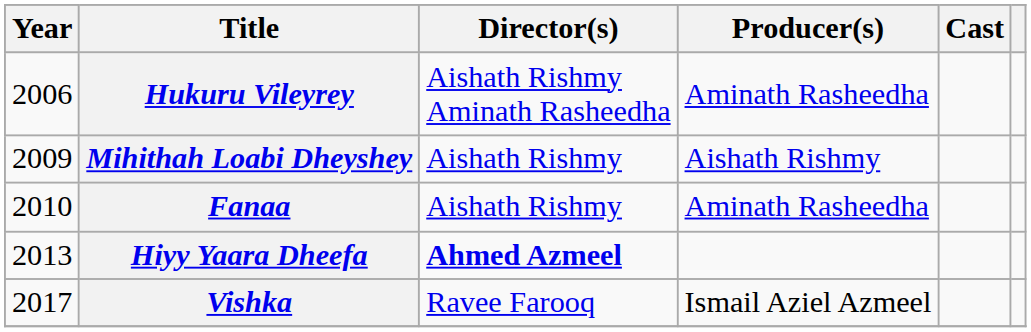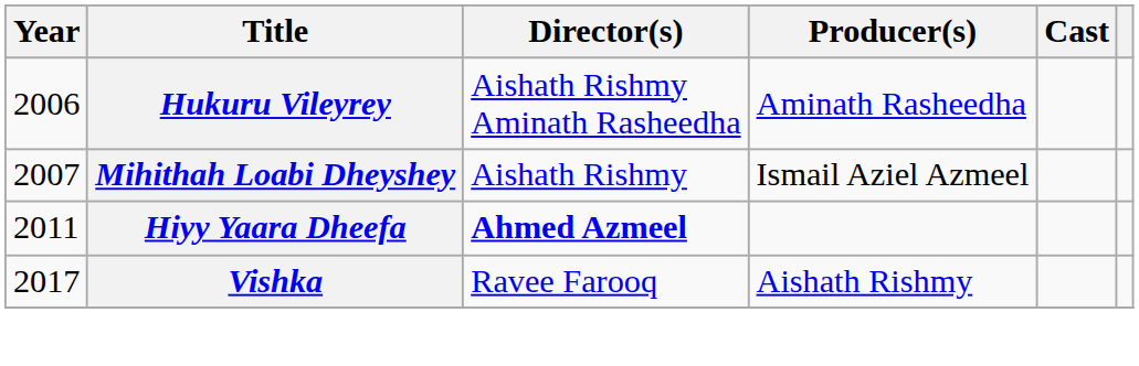Mihithah Loabi Dheyshey | Year: 2009 -> 2007
Mihithah Loabi Dheyshey | Producer(s): Aishath Rishmy -> Ismail Aziel Azmeel
- row: 2010 | Fanaa | Aishath Rishmy | Aminath Rasheedha
Hiyy Yaara Dheefa | Year: 2013 -> 2011
Vishka | Producer(s): Ismail Aziel Azmeel -> Aishath Rishmy
